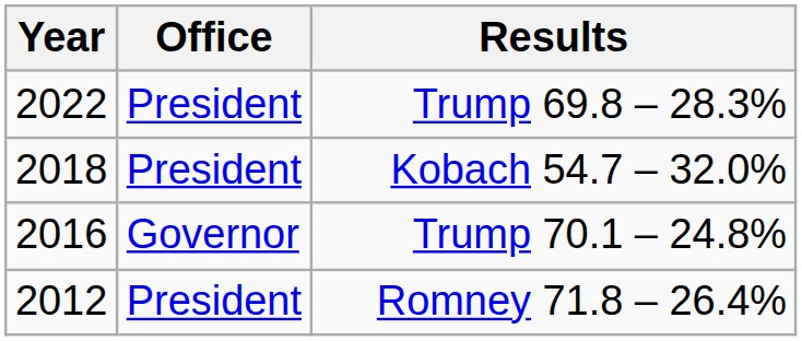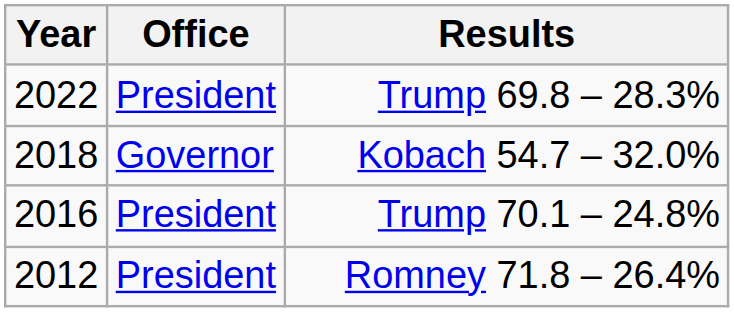Kobach 54.7 – 32.0% | Office: President -> Governor
Trump 70.1 – 24.8% | Office: Governor -> President
